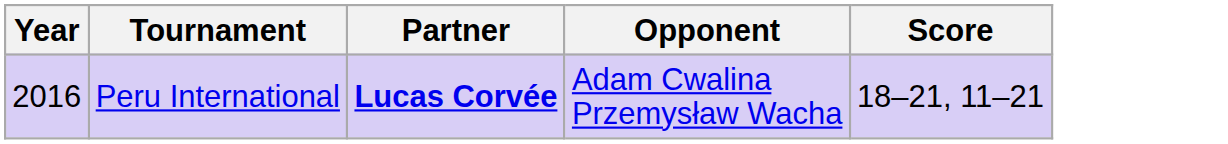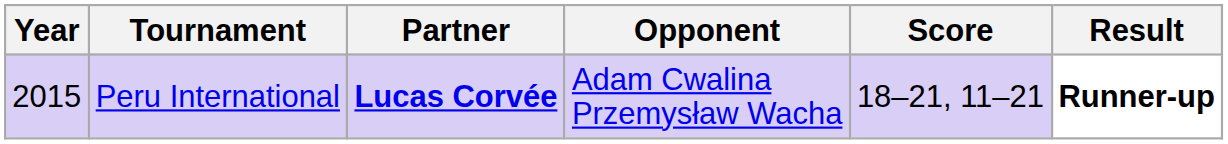+ column: Result | Runner-up
Peru International | Year: 2016 -> 2015
